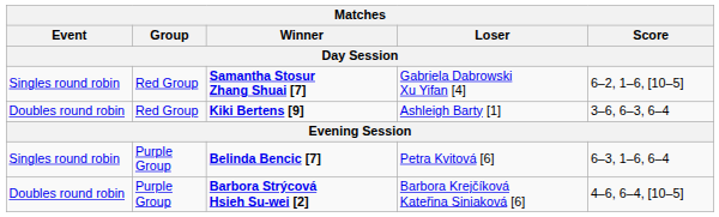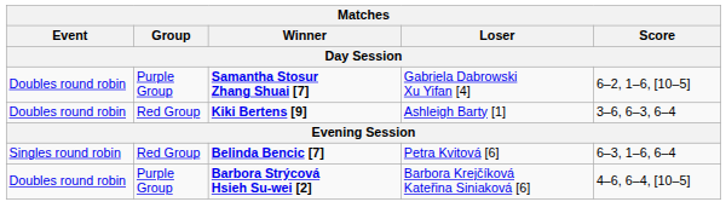Samantha Stosur Zhang Shuai [7] | Event: Singles round robin -> Doubles round robin
Samantha Stosur Zhang Shuai [7] | Group: Red Group -> Purple Group
Belinda Bencic [7] | Group: Purple Group -> Red Group
